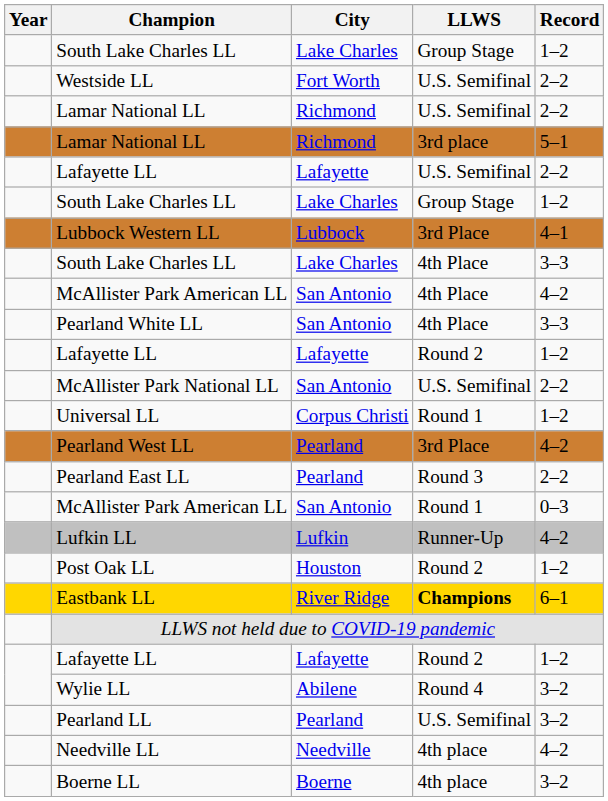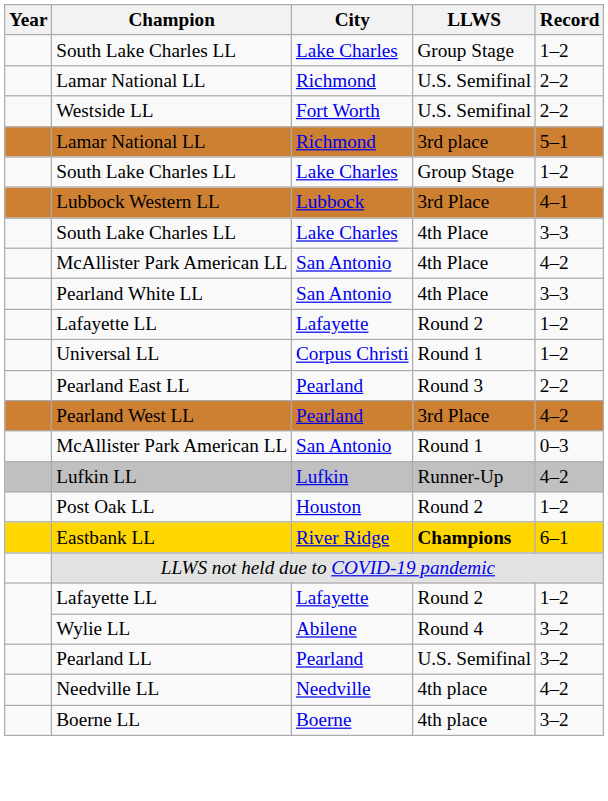rows swapped: Westside LL <-> Lamar National LL / U.S. Semifinal
- row: Lafayette LL | Lafayette | U.S. Semifinal | 2–2
- row: McAllister Park National LL | San Antonio | U.S. Semifinal | 2–2
rows swapped: Pearland East LL <-> Pearland West LL
